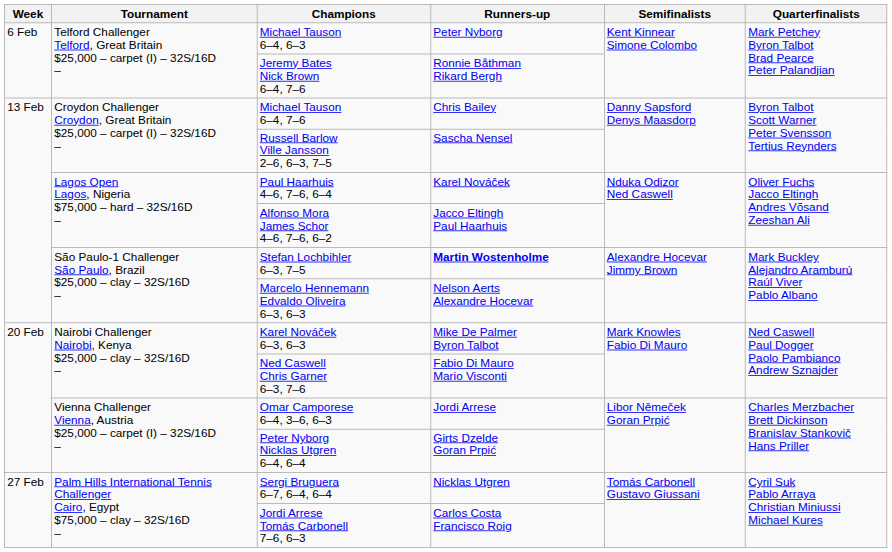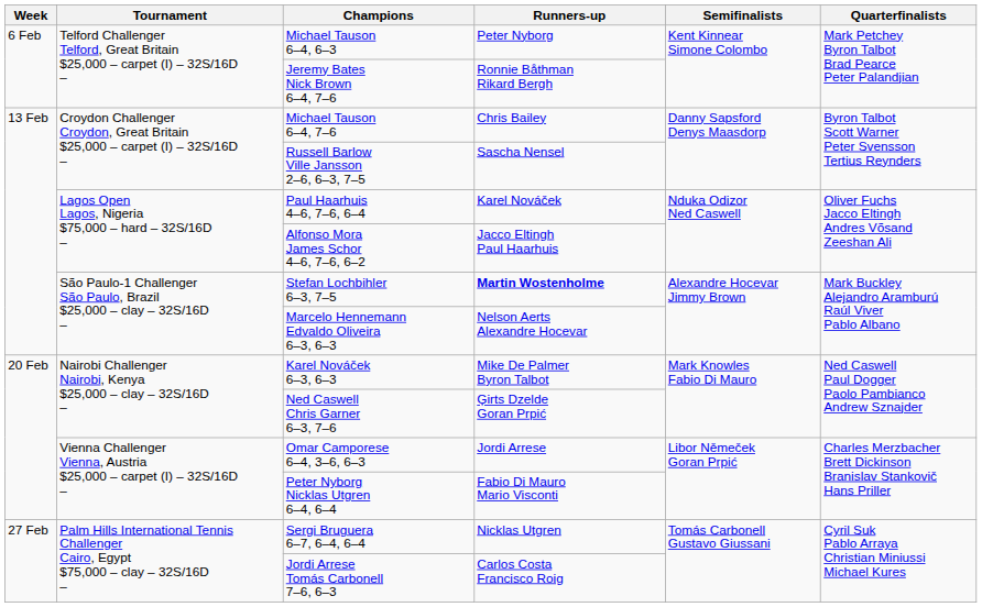Ned Caswell Chris Garner 6–3, 7–6 | Runners-up: Fabio Di Mauro Mario Visconti -> Ģirts Dzelde Goran Prpić
Peter Nyborg Nicklas Utgren 6–4, 6–4 | Runners-up: Ģirts Dzelde Goran Prpić -> Fabio Di Mauro Mario Visconti
